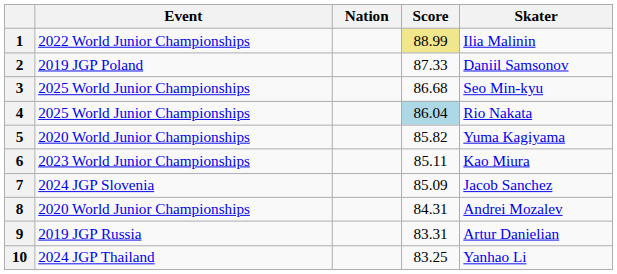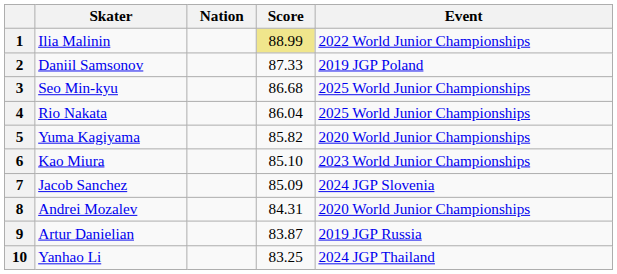columns swapped: Skater <-> Event
4 | Score: lightblue background -> no background
6 | Score: 85.11 -> 85.10
9 | Score: 83.31 -> 83.87
